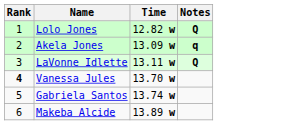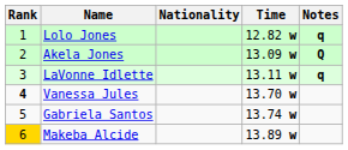+ column: Nationality
Lolo Jones | Notes: Q -> q
Akela Jones | Notes: q -> Q
LaVonne Idlette | Notes: Q -> q
Makeba Alcide | Rank: no background -> gold background
